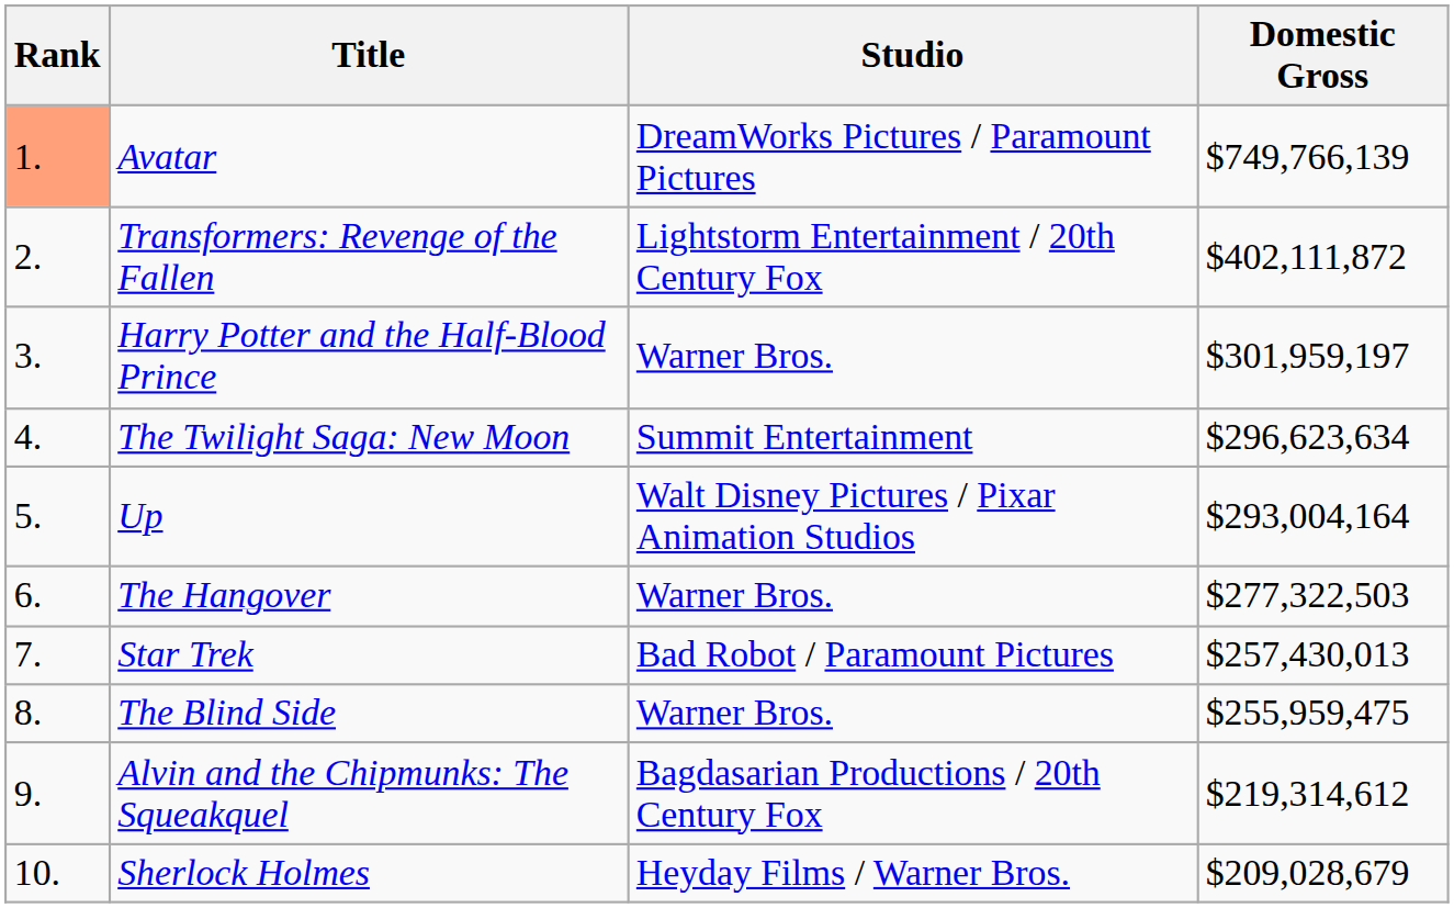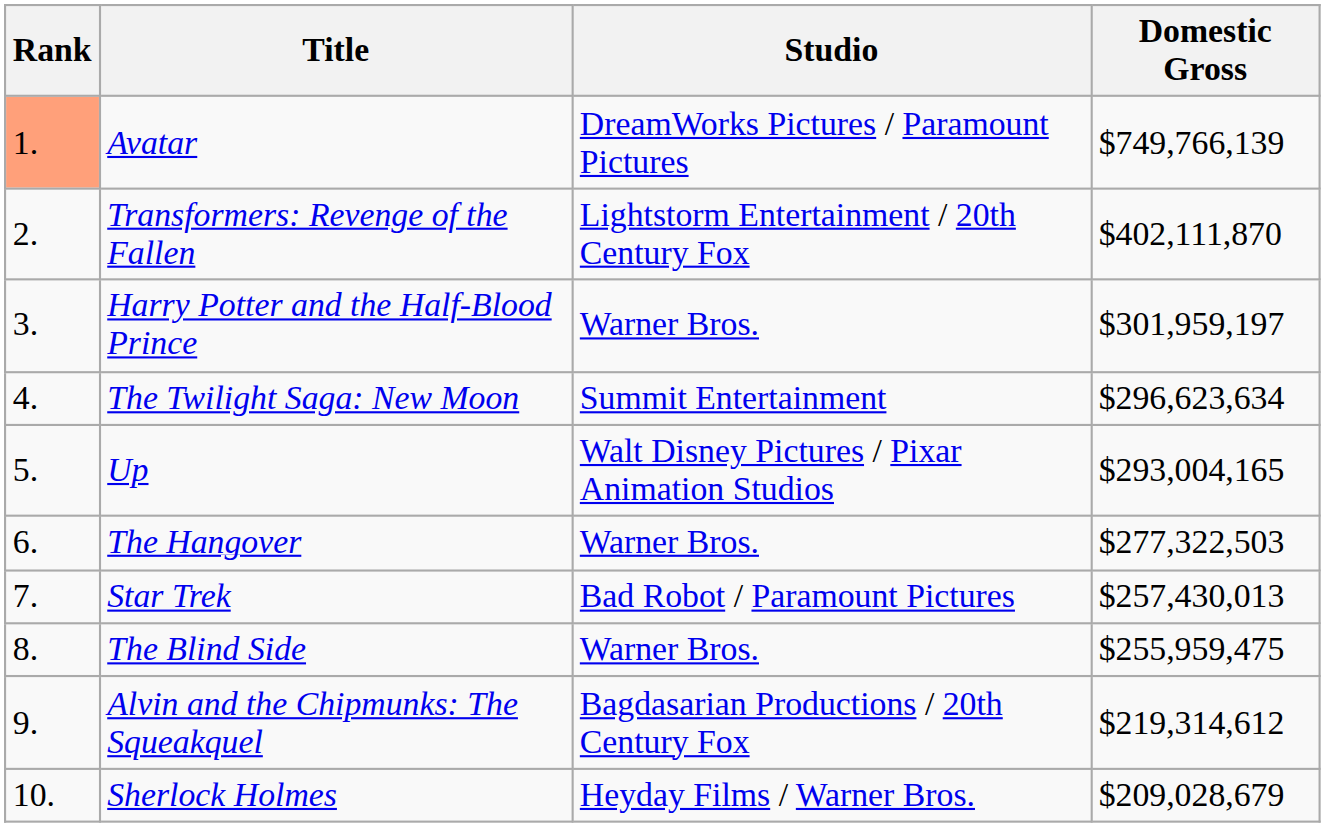Transformers: Revenge of the Fallen | Domestic Gross: $402,111,872 -> $402,111,870
Up | Domestic Gross: $293,004,164 -> $293,004,165
